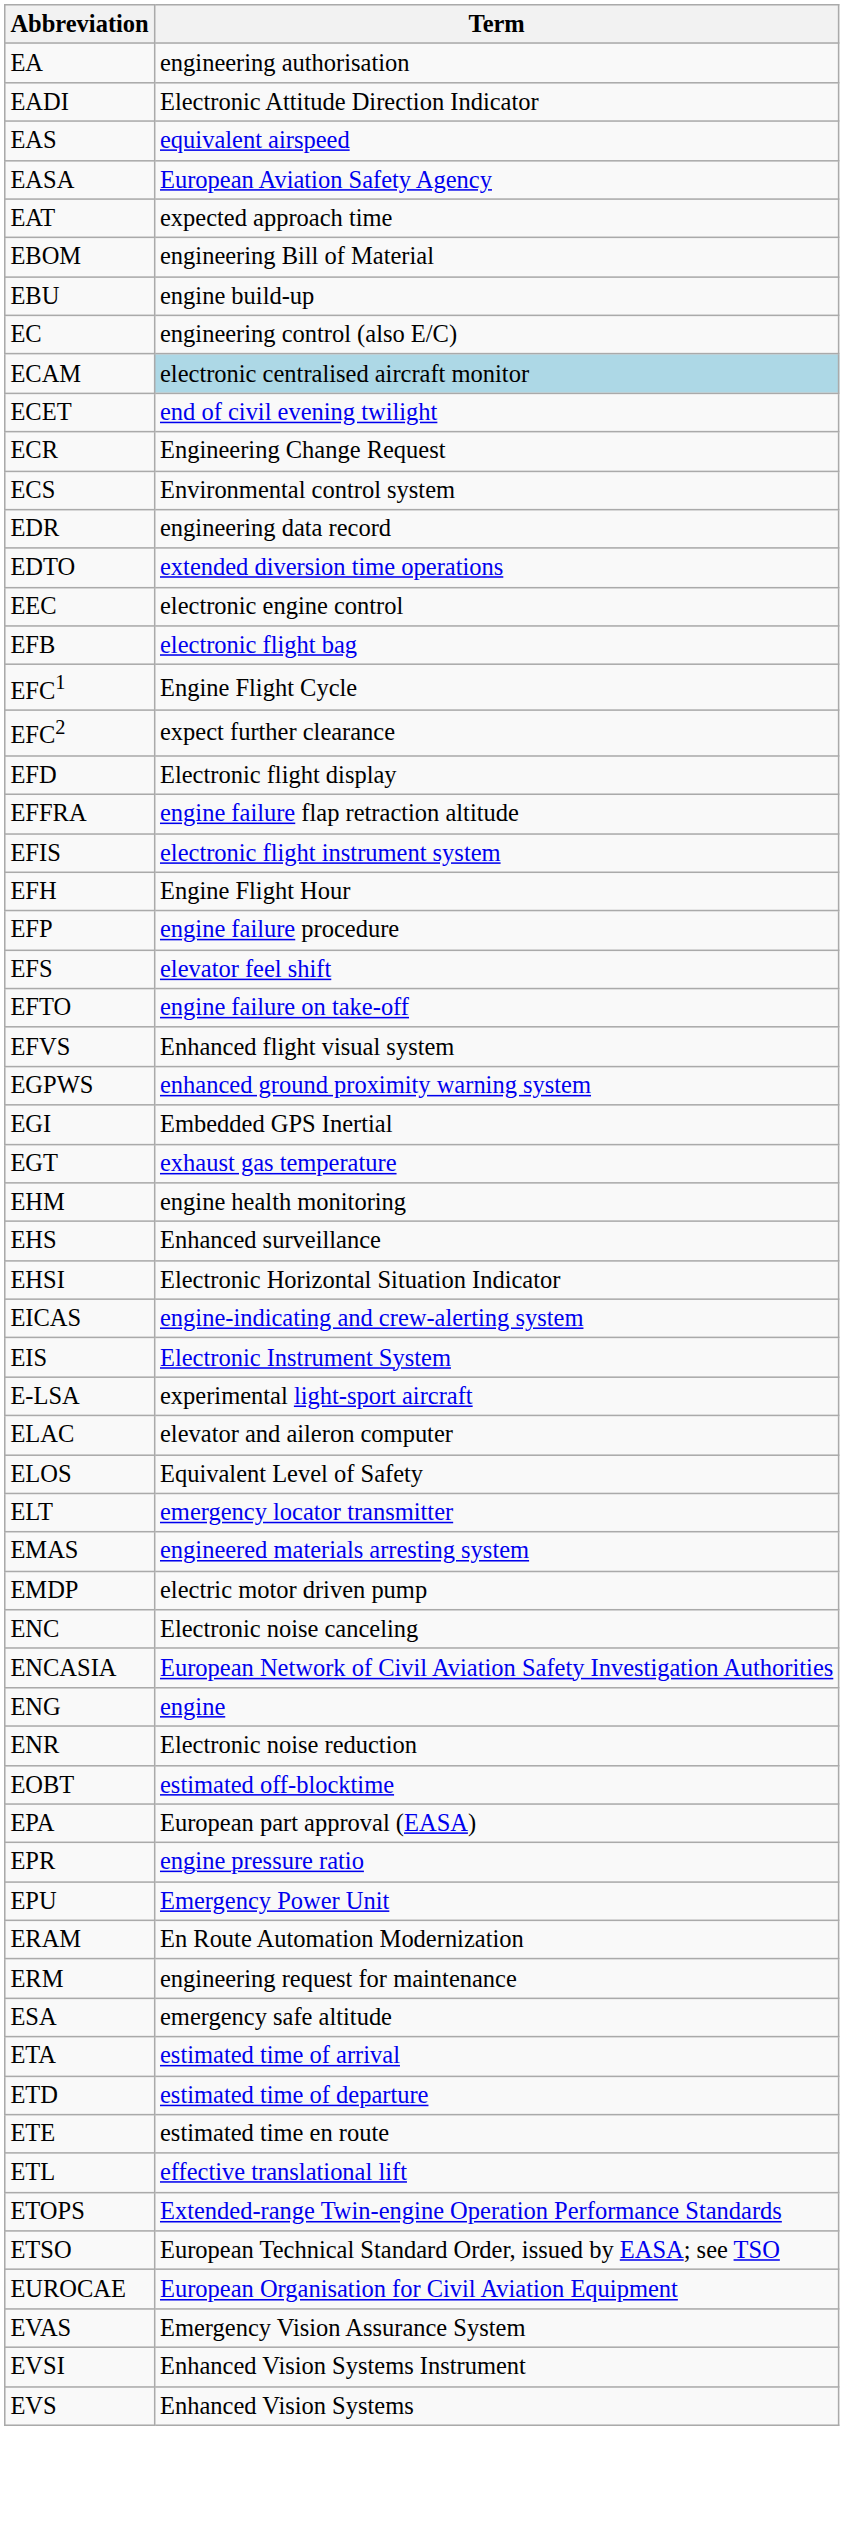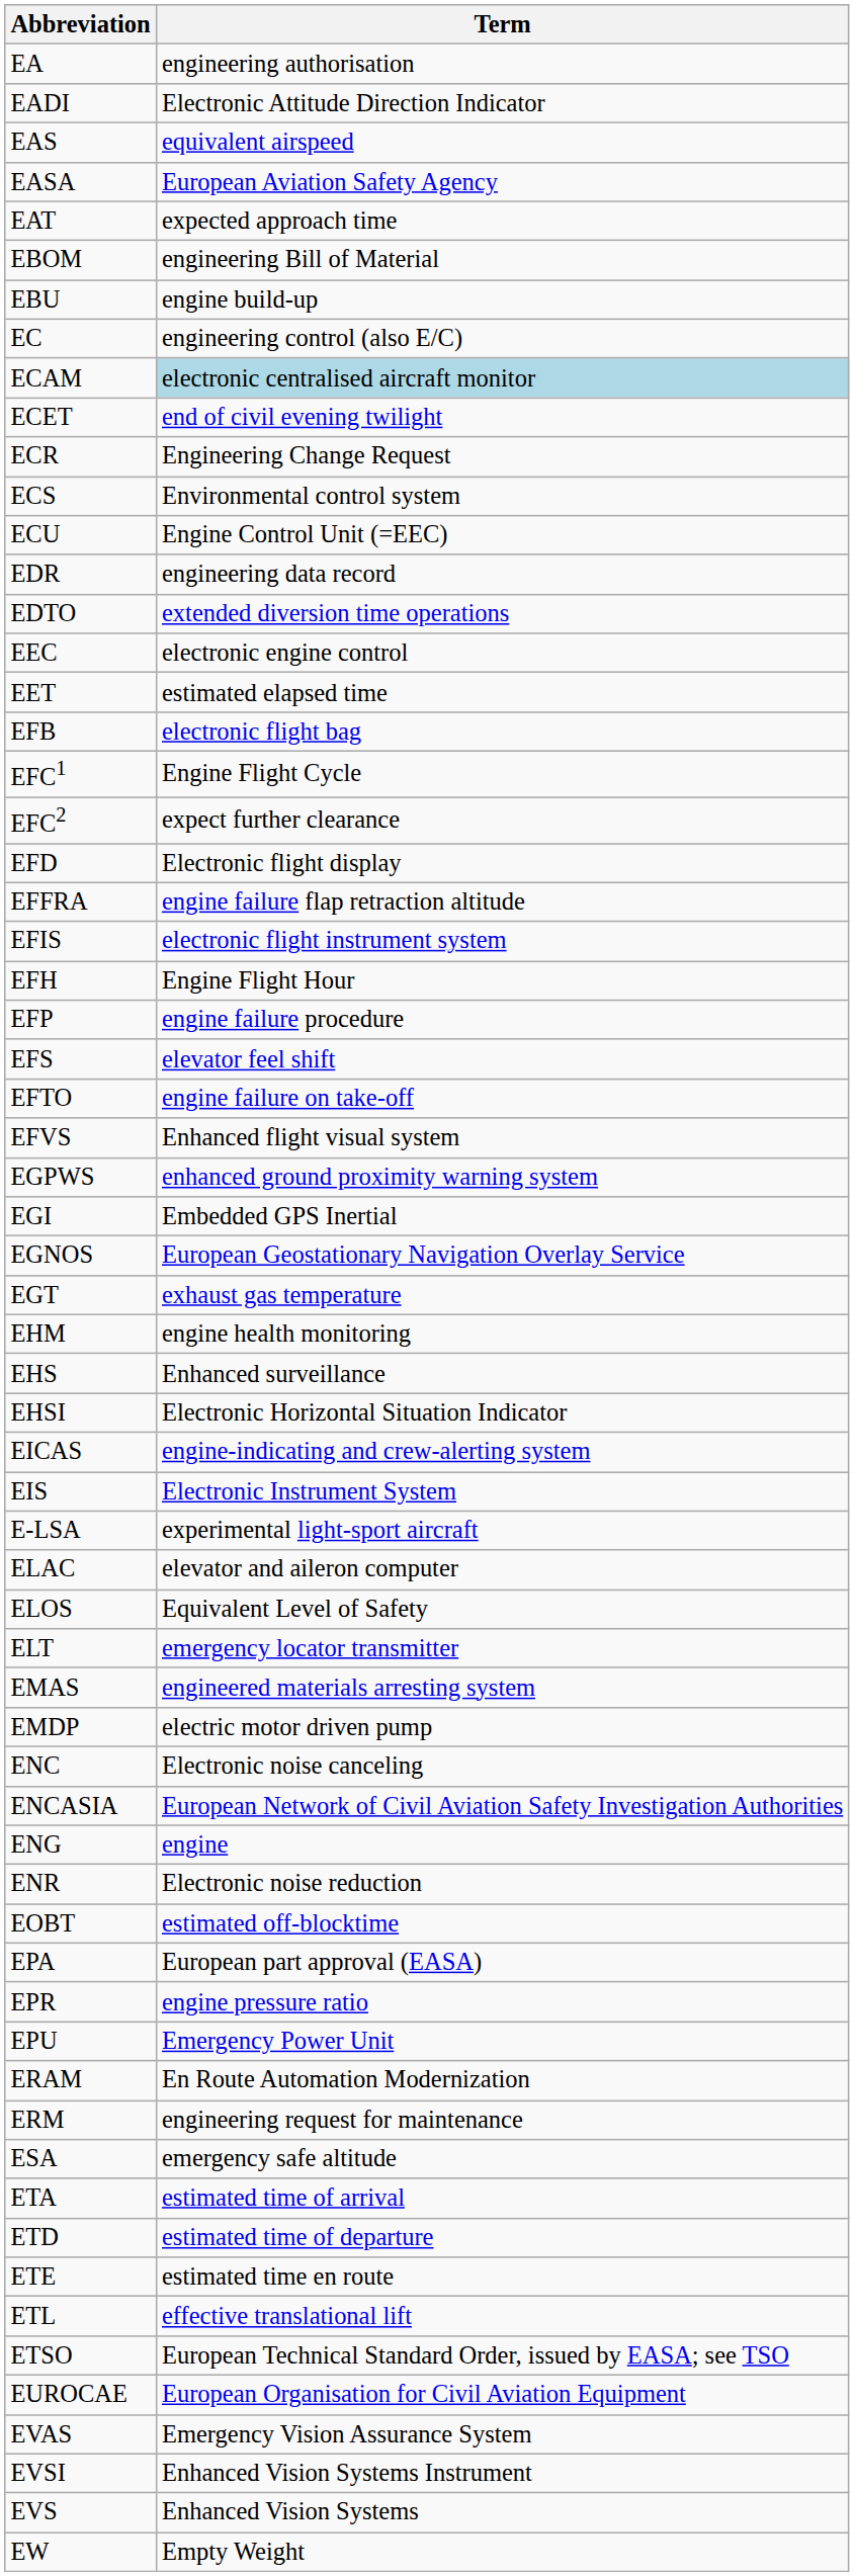+ row: ECU | Engine Control Unit (=EEC)
+ row: EET | estimated elapsed time
+ row: EGNOS | European Geostationary Navigation Overlay Service
- row: ETOPS | Extended-range Twin-engine Operation Performance Standards
+ row: EW | Empty Weight
